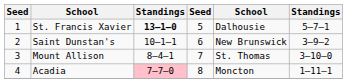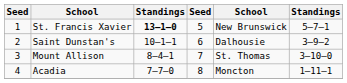St. Francis Xavier | column 5: Dalhousie -> New Brunswick
Saint Dunstan's | column 5: New Brunswick -> Dalhousie
Acadia | column 3: pink background -> no background
